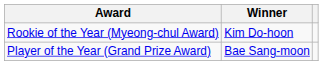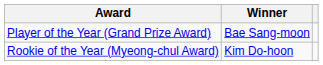rows swapped: Player of the Year (Grand Prize Award) <-> Rookie of the Year (Myeong-chul Award)
